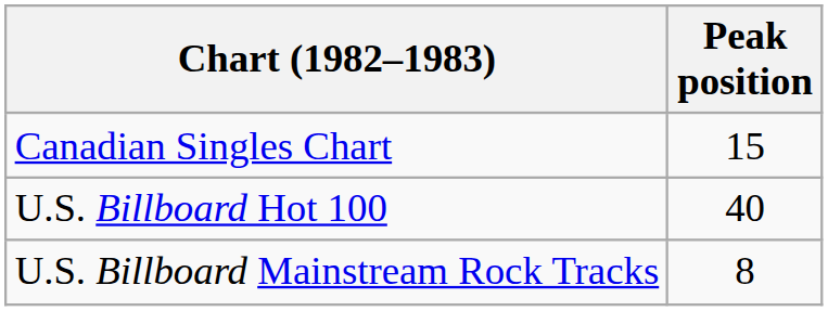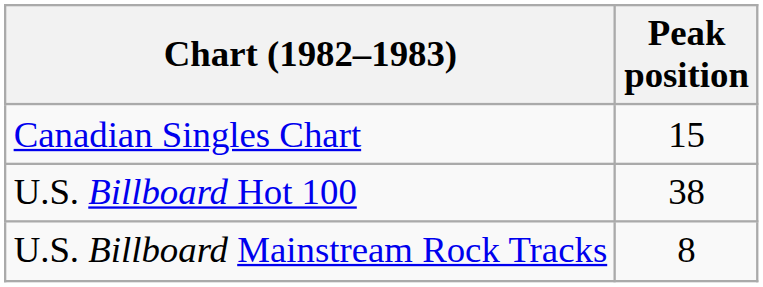U.S. Billboard Hot 100 | Peak position: 40 -> 38
